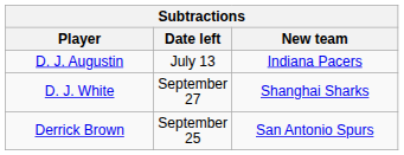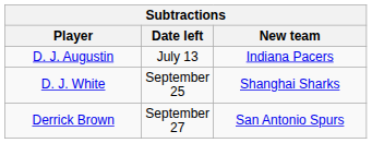D. J. White | Date left: September 27 -> September 25
Derrick Brown | Date left: September 25 -> September 27
